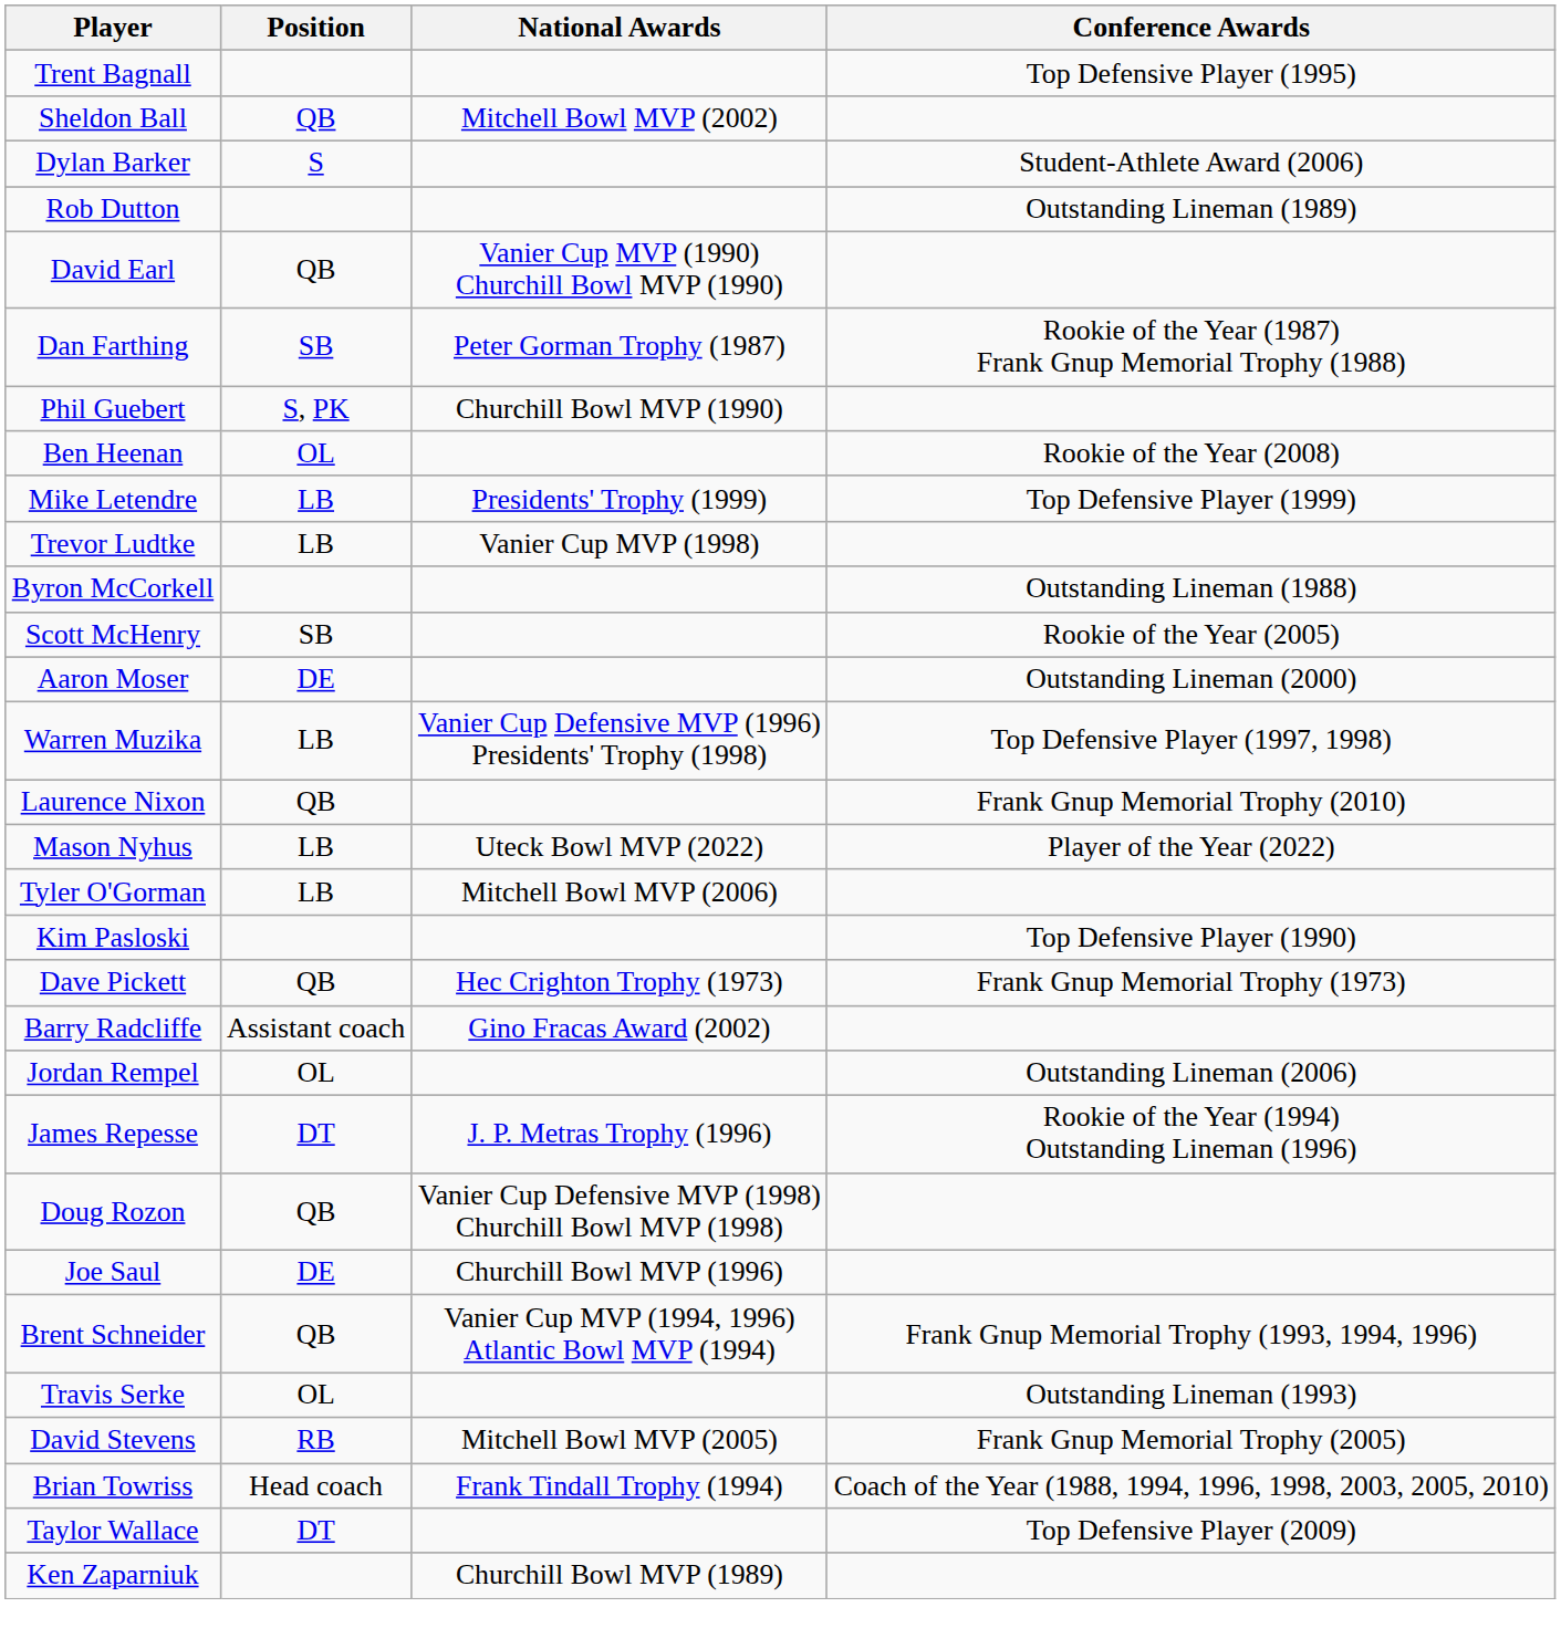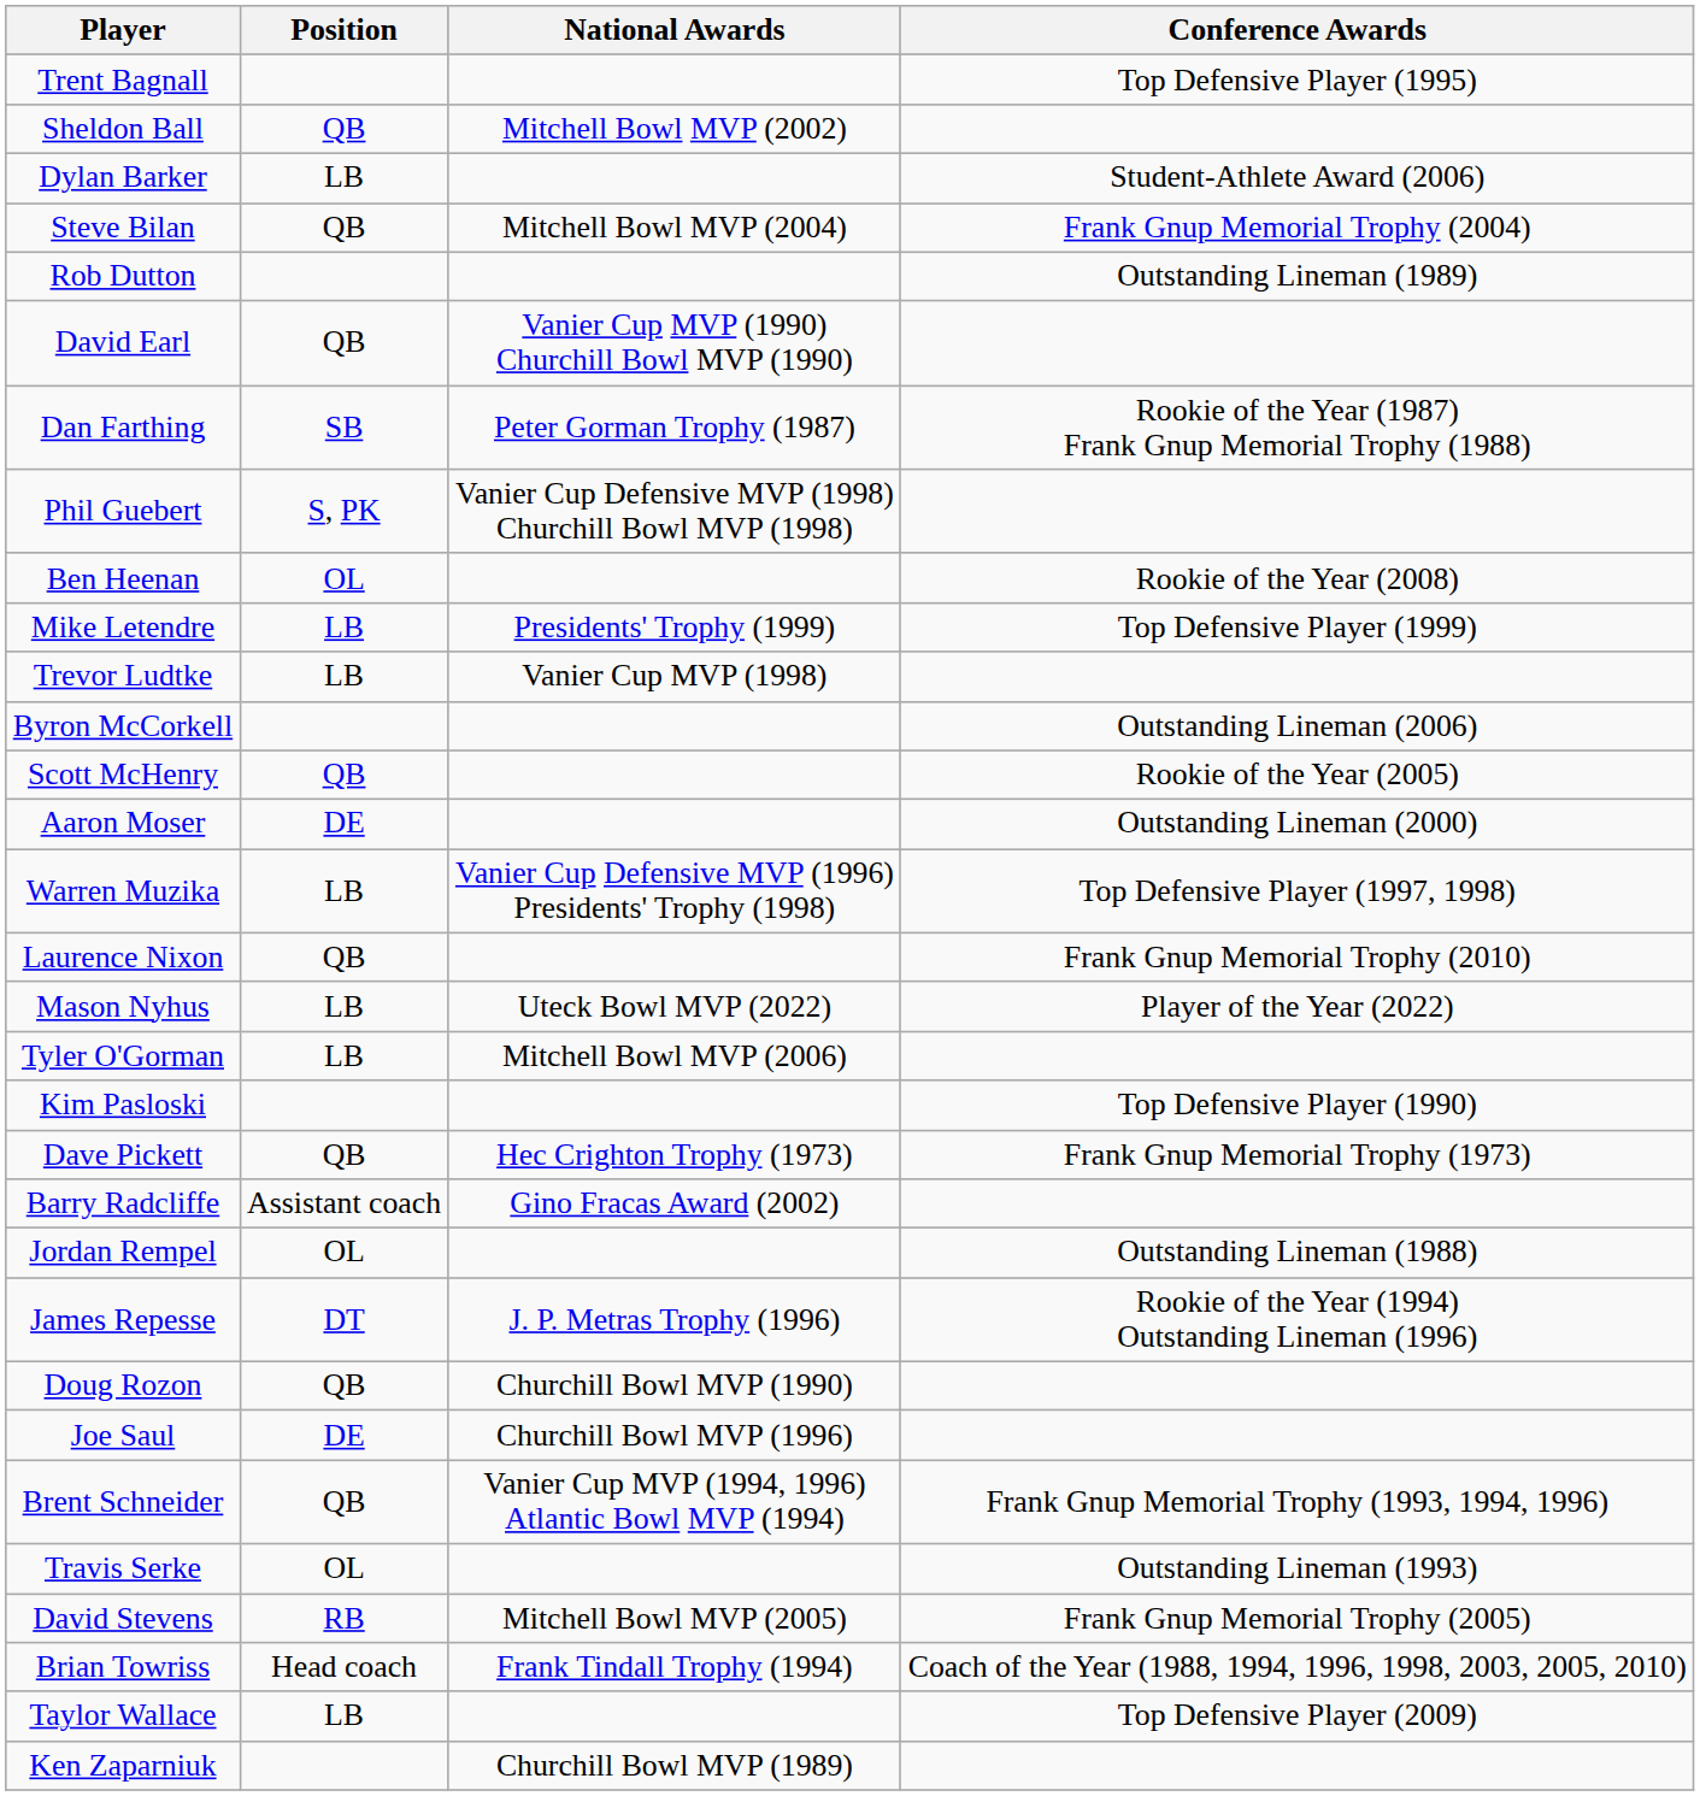Dylan Barker | Position: S -> LB
+ row: Steve Bilan | QB | Mitchell Bowl MVP (2004) | Frank Gnup Memorial Trophy (2004)
Phil Guebert | National Awards: Churchill Bowl MVP (1990) -> Vanier Cup Defensive MVP (1998) Churchill Bowl MVP (1998)
Byron McCorkell | Conference Awards: Outstanding Lineman (1988) -> Outstanding Lineman (2006)
Scott McHenry | Position: SB -> QB
Jordan Rempel | Conference Awards: Outstanding Lineman (2006) -> Outstanding Lineman (1988)
Doug Rozon | National Awards: Vanier Cup Defensive MVP (1998) Churchill Bowl MVP (1998) -> Churchill Bowl MVP (1990)
Taylor Wallace | Position: DT -> LB
